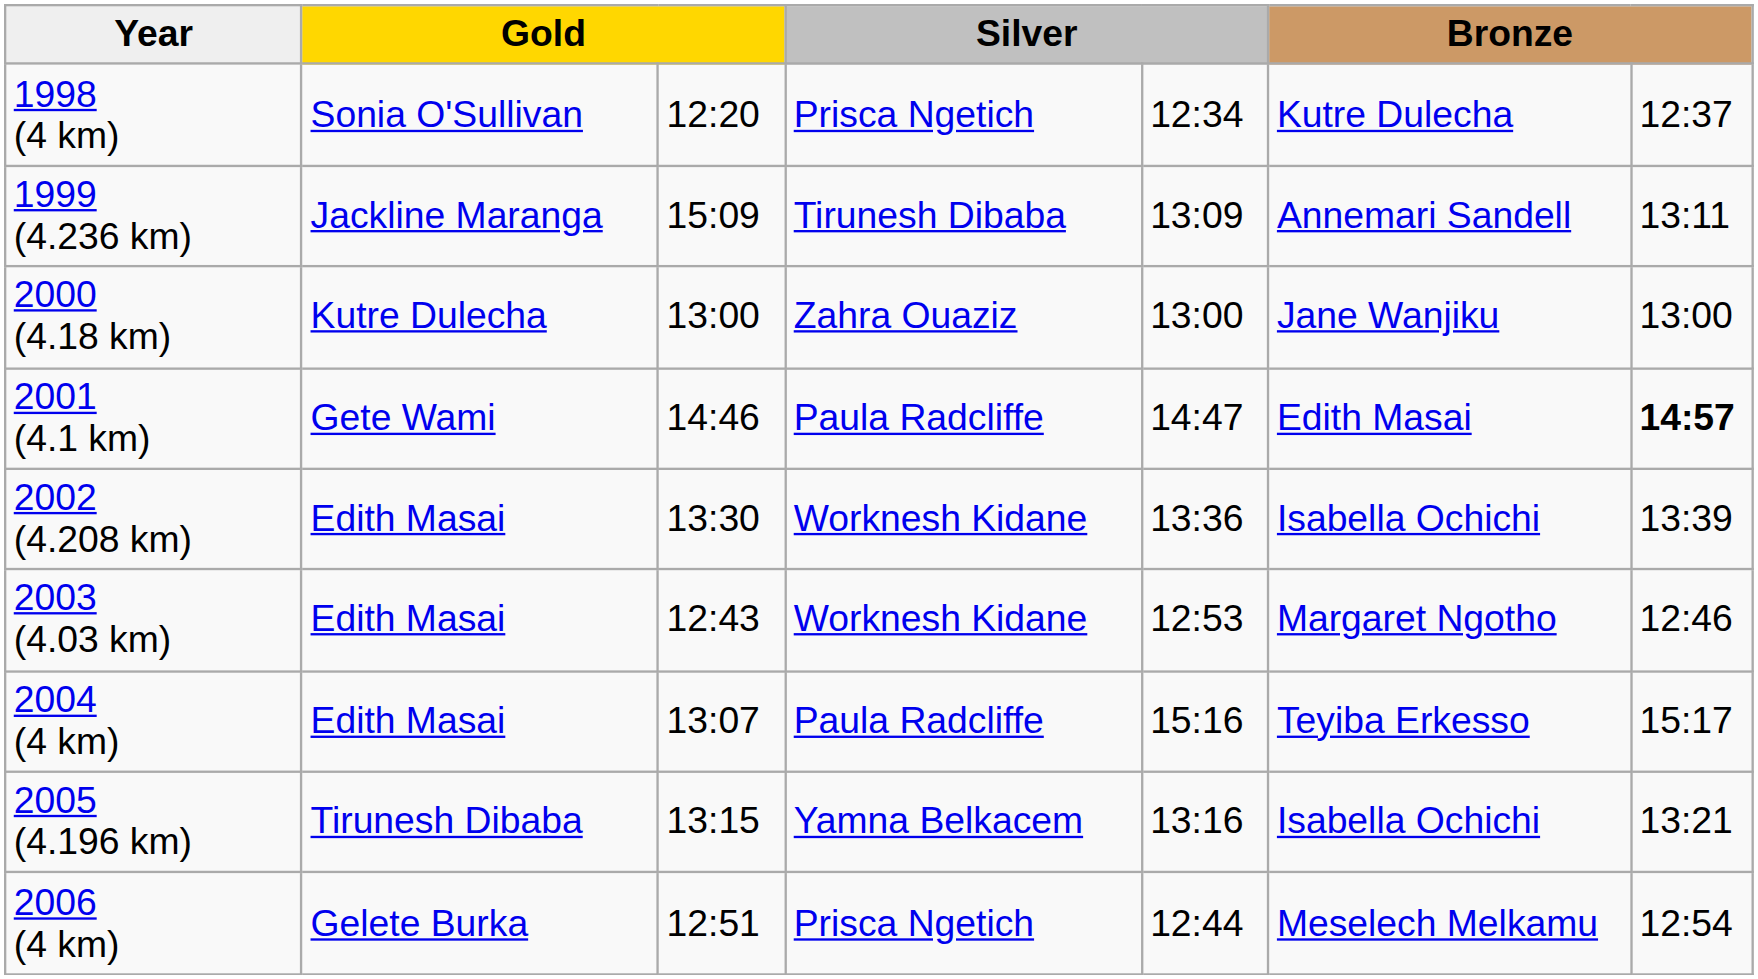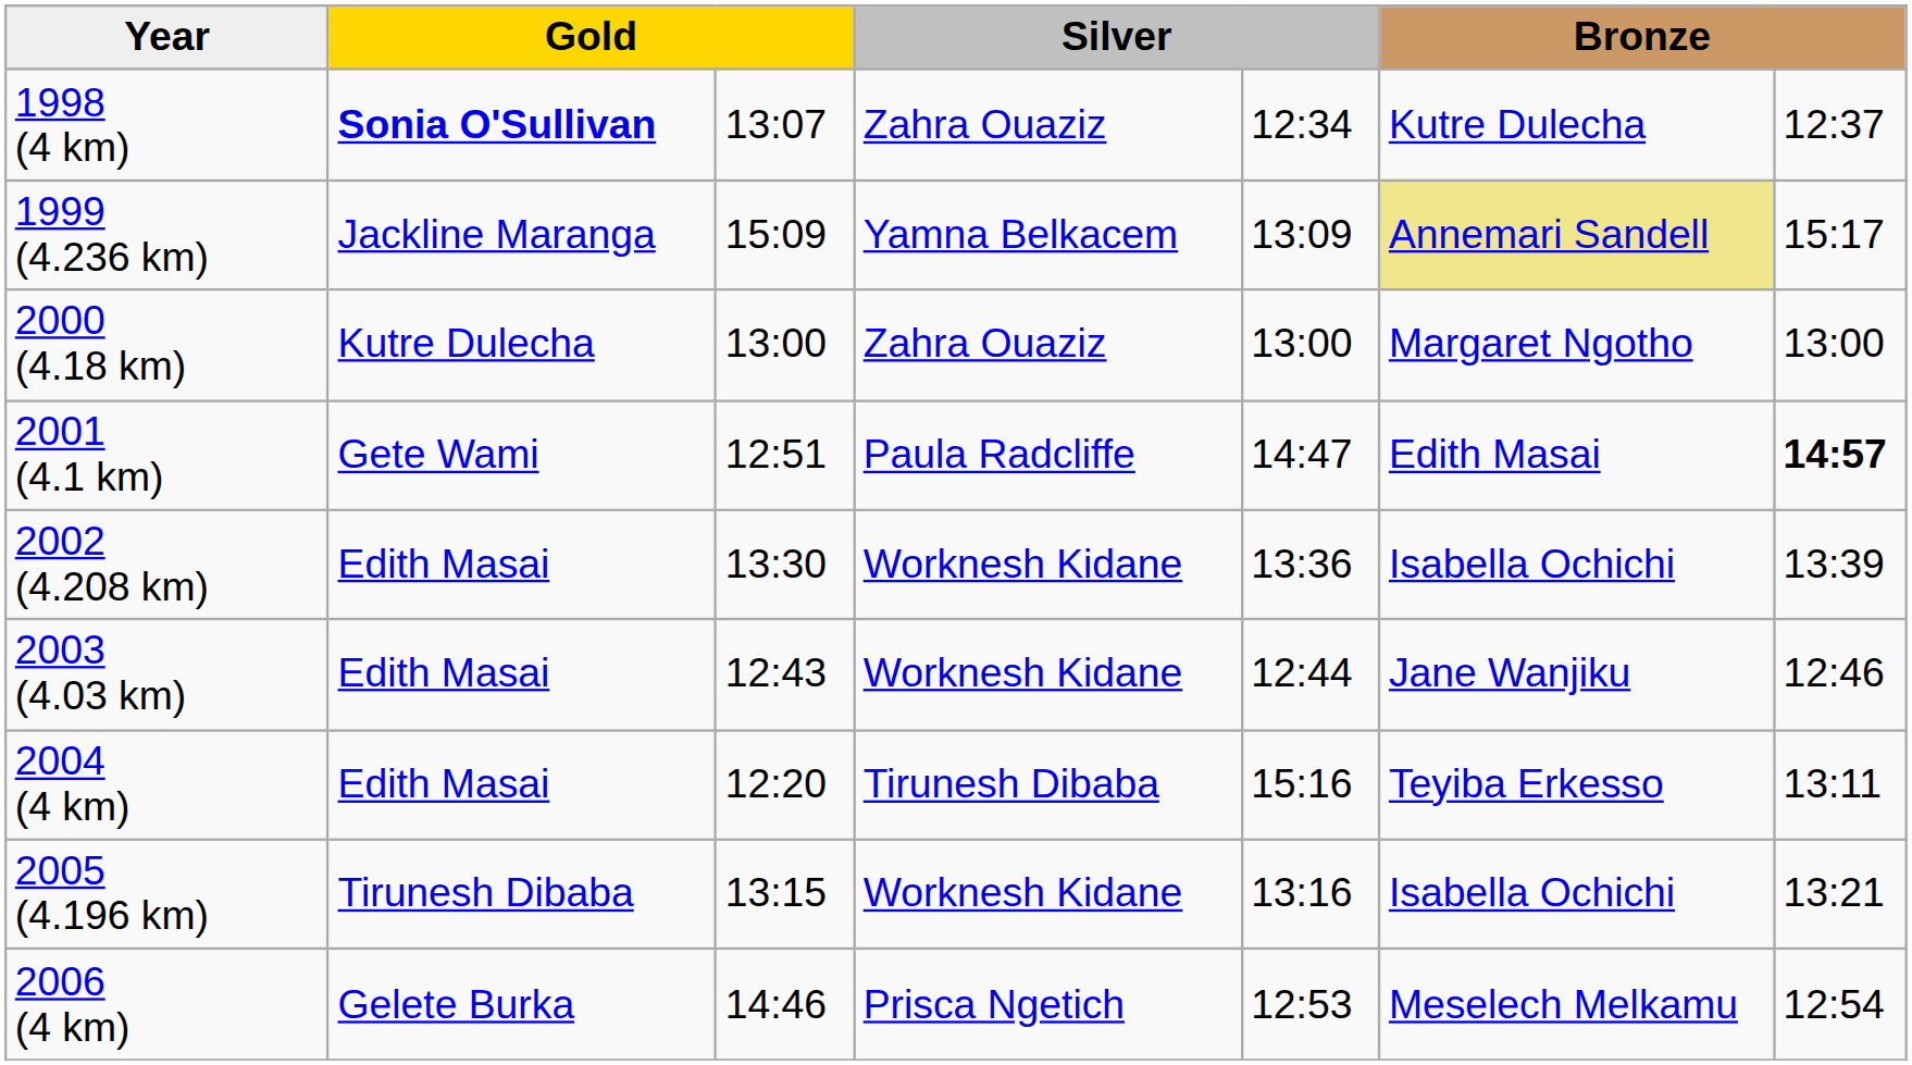1998 (4 km) | column 2: normal -> bold
1998 (4 km) | column 3: 12:20 -> 13:07
1998 (4 km) | column 4: Prisca Ngetich -> Zahra Ouaziz
1999 (4.236 km) | column 4: Tirunesh Dibaba -> Yamna Belkacem
1999 (4.236 km) | column 6: no background -> khaki background
1999 (4.236 km) | column 7: 13:11 -> 15:17
2000 (4.18 km) | column 6: Jane Wanjiku -> Margaret Ngotho
2001 (4.1 km) | column 3: 14:46 -> 12:51
2003 (4.03 km) | column 5: 12:53 -> 12:44
2003 (4.03 km) | column 6: Margaret Ngotho -> Jane Wanjiku
2004 (4 km) | column 3: 13:07 -> 12:20
2004 (4 km) | column 4: Paula Radcliffe -> Tirunesh Dibaba
2004 (4 km) | column 7: 15:17 -> 13:11
2005 (4.196 km) | column 4: Yamna Belkacem -> Worknesh Kidane
2006 (4 km) | column 3: 12:51 -> 14:46
2006 (4 km) | column 5: 12:44 -> 12:53
